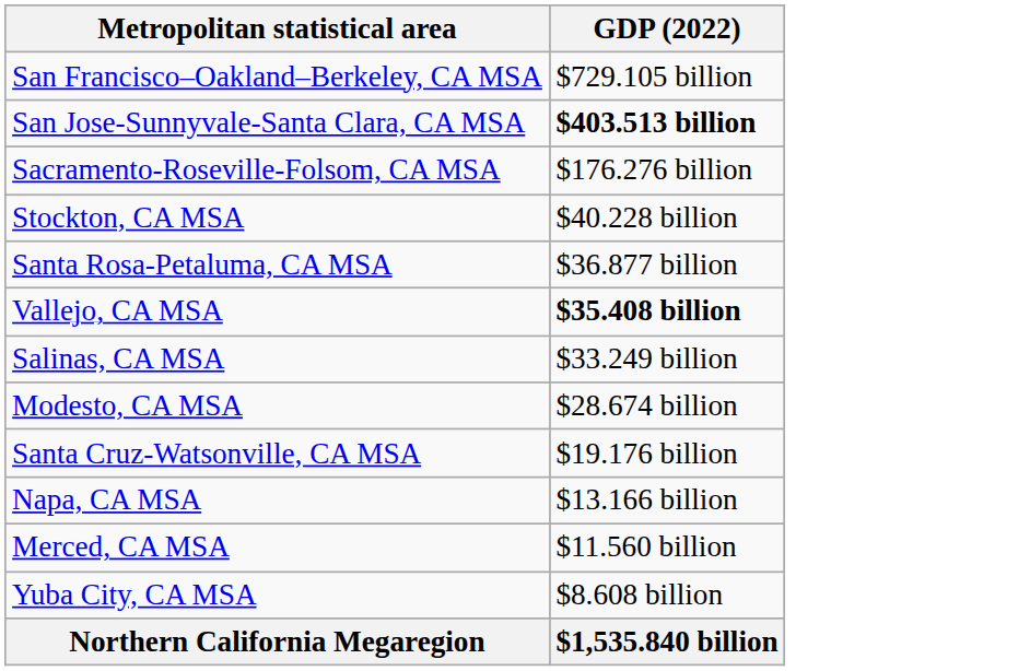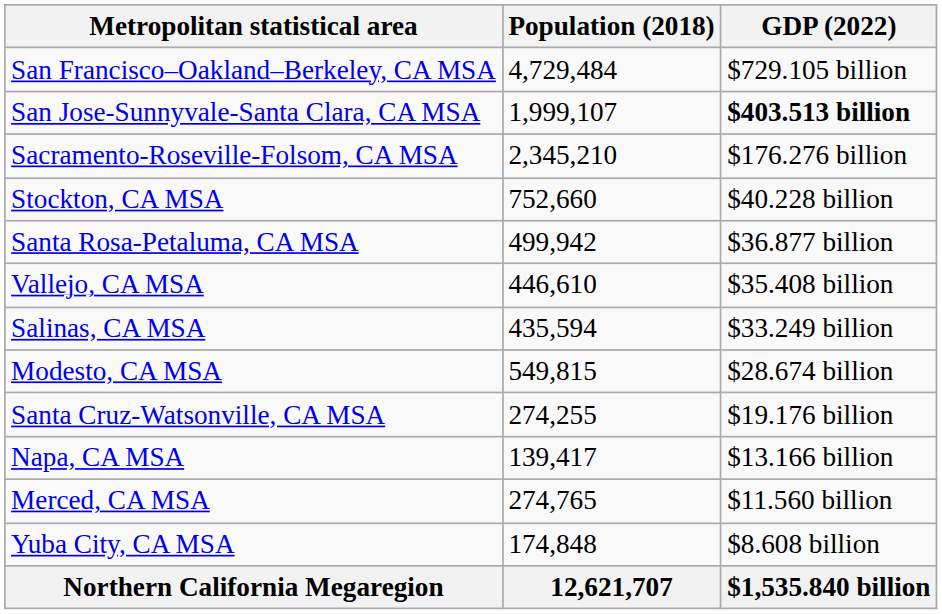+ column: Population (2018) | 4,729,484 | 1,999,107 | 2,345,210 | 752,660 | 499,942 | 446,610 | 435,594 | 549,815 | 274,255 | 139,417 | 274,765 | 174,848 | 12,621,707
Vallejo, CA MSA | GDP (2022): bold -> normal
